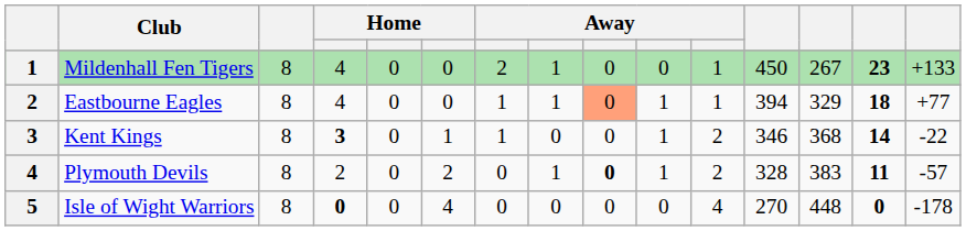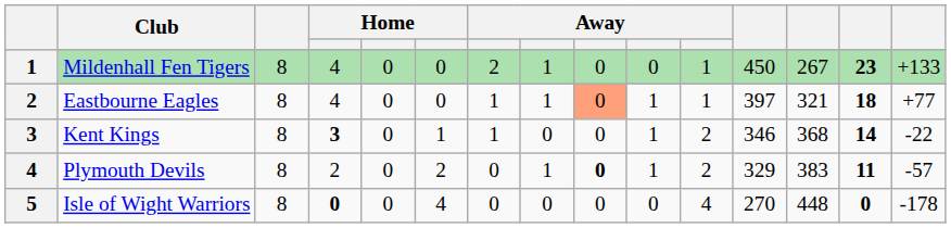Eastbourne Eagles | column 12: 394 -> 397
Eastbourne Eagles | column 13: 329 -> 321
Plymouth Devils | column 12: 328 -> 329
